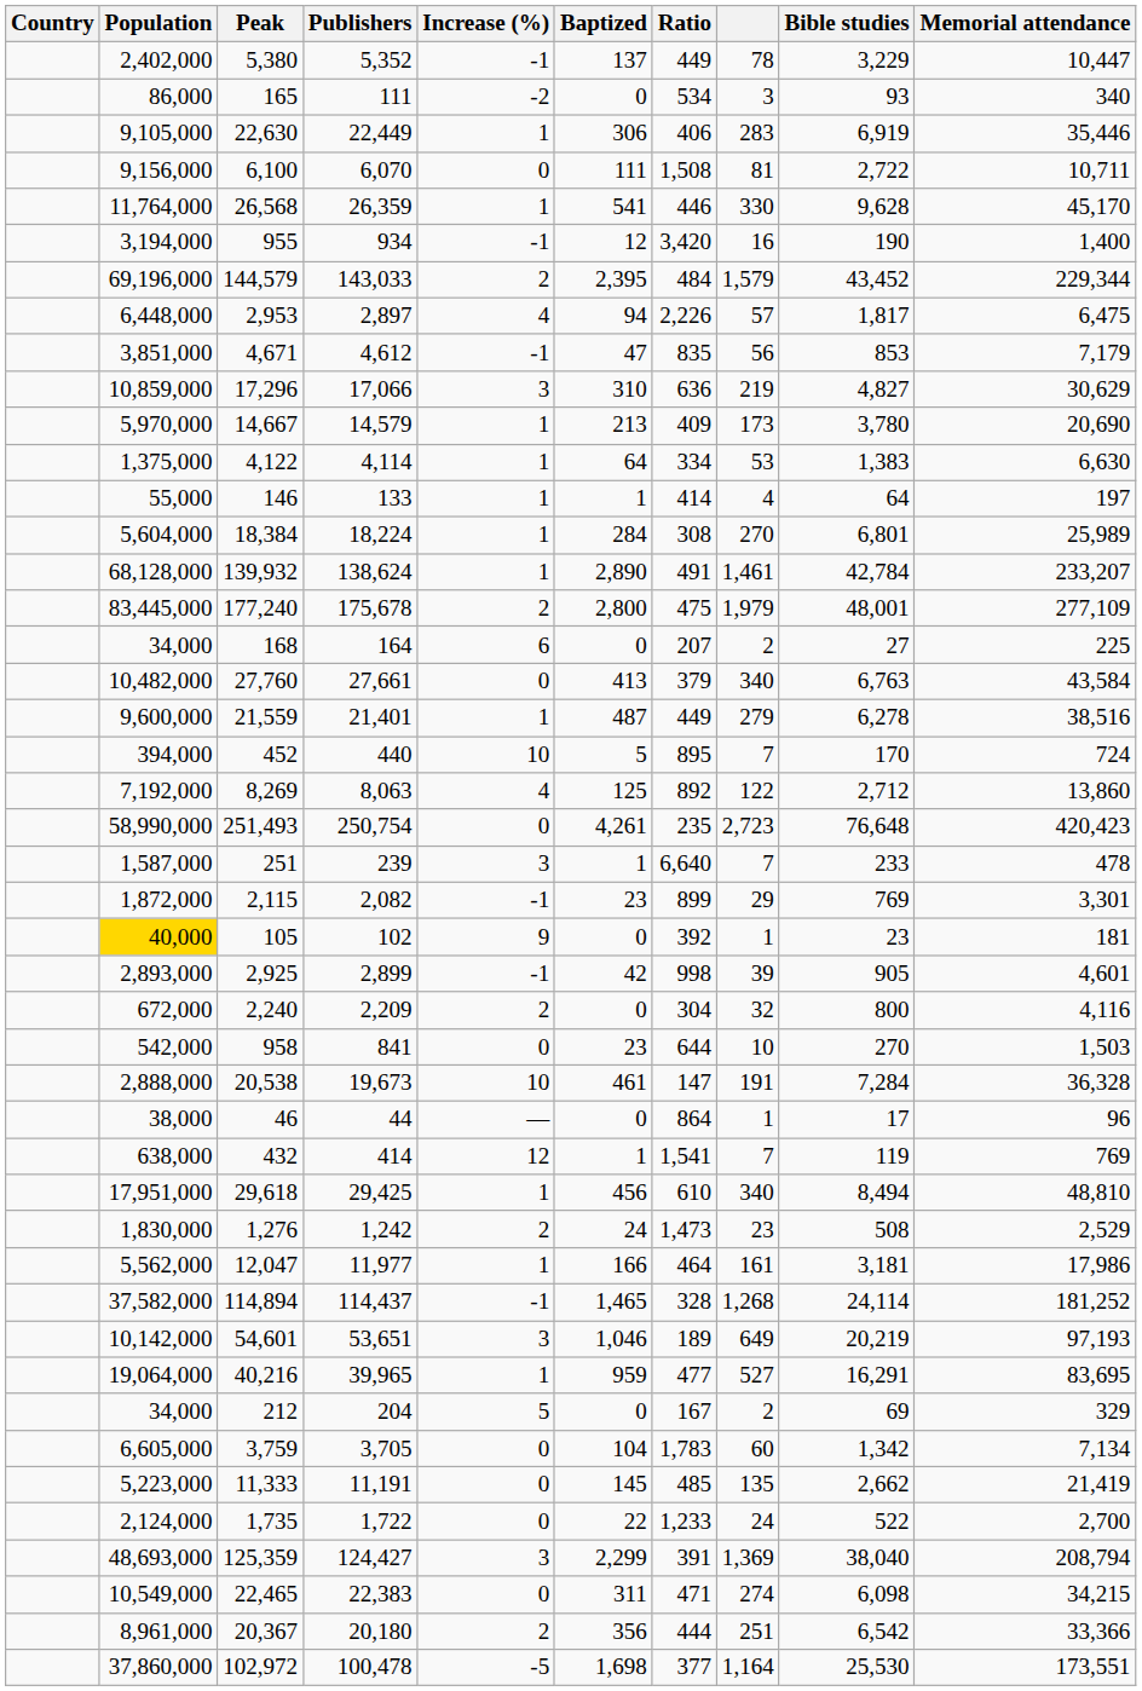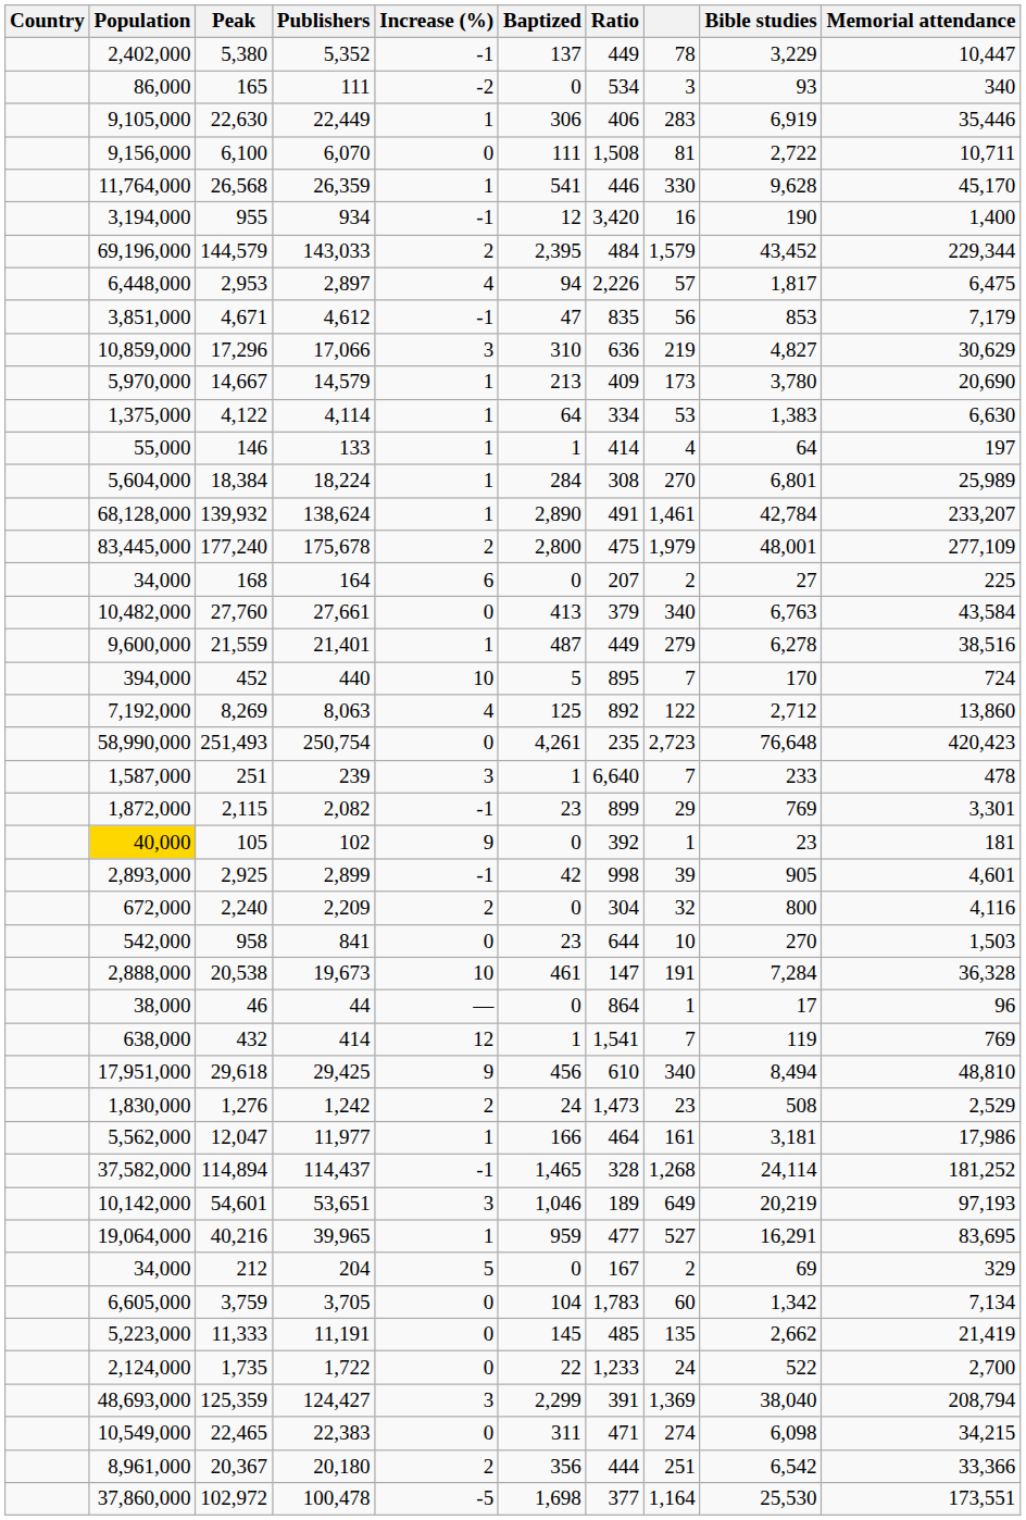29,618 | Increase (%): 1 -> 9
